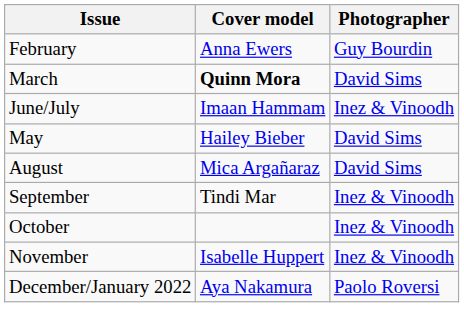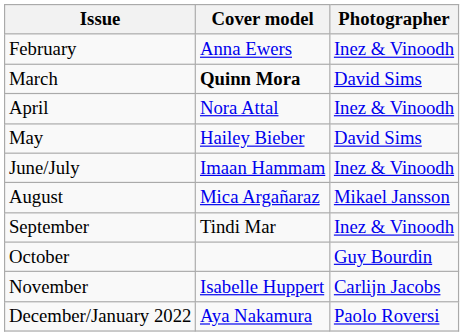February | Photographer: Guy Bourdin -> Inez & Vinoodh
+ row: April | Nora Attal | Inez & Vinoodh
rows swapped: May <-> June/July
August | Photographer: David Sims -> Mikael Jansson
October | Photographer: Inez & Vinoodh -> Guy Bourdin
November | Photographer: Inez & Vinoodh -> Carlijn Jacobs
